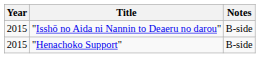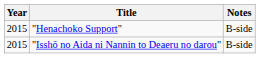rows swapped: "Henachoko Support" <-> "Isshō no Aida ni Nannin to Deaeru no darou"
